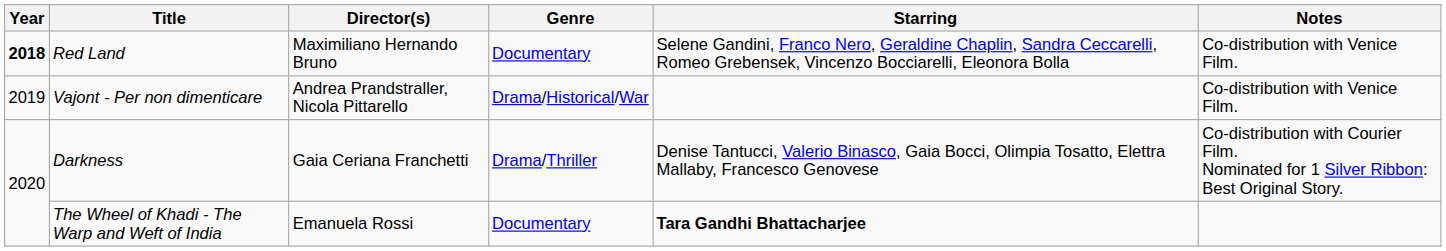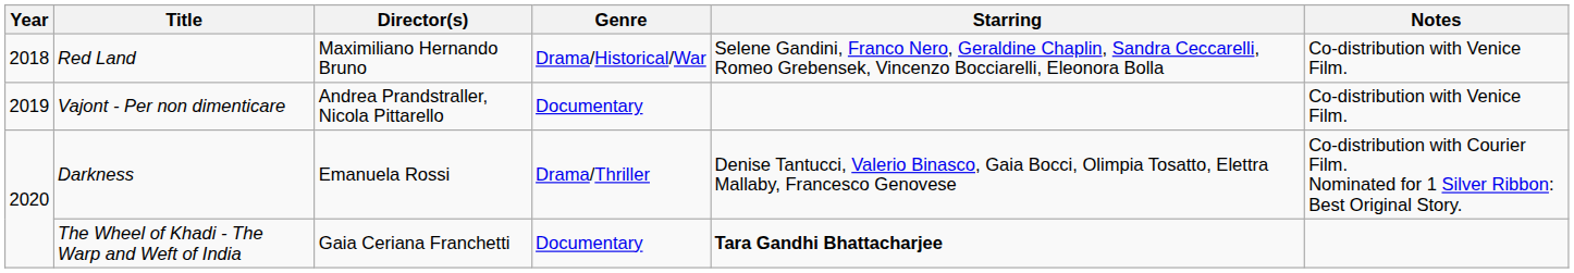Red Land | Year: bold -> normal
Red Land | Genre: Documentary -> Drama/Historical/War
Vajont - Per non dimenticare | Genre: Drama/Historical/War -> Documentary
Darkness | Director(s): Gaia Ceriana Franchetti -> Emanuela Rossi
The Wheel of Khadi - The Warp and Weft of India | Director(s): Emanuela Rossi -> Gaia Ceriana Franchetti
